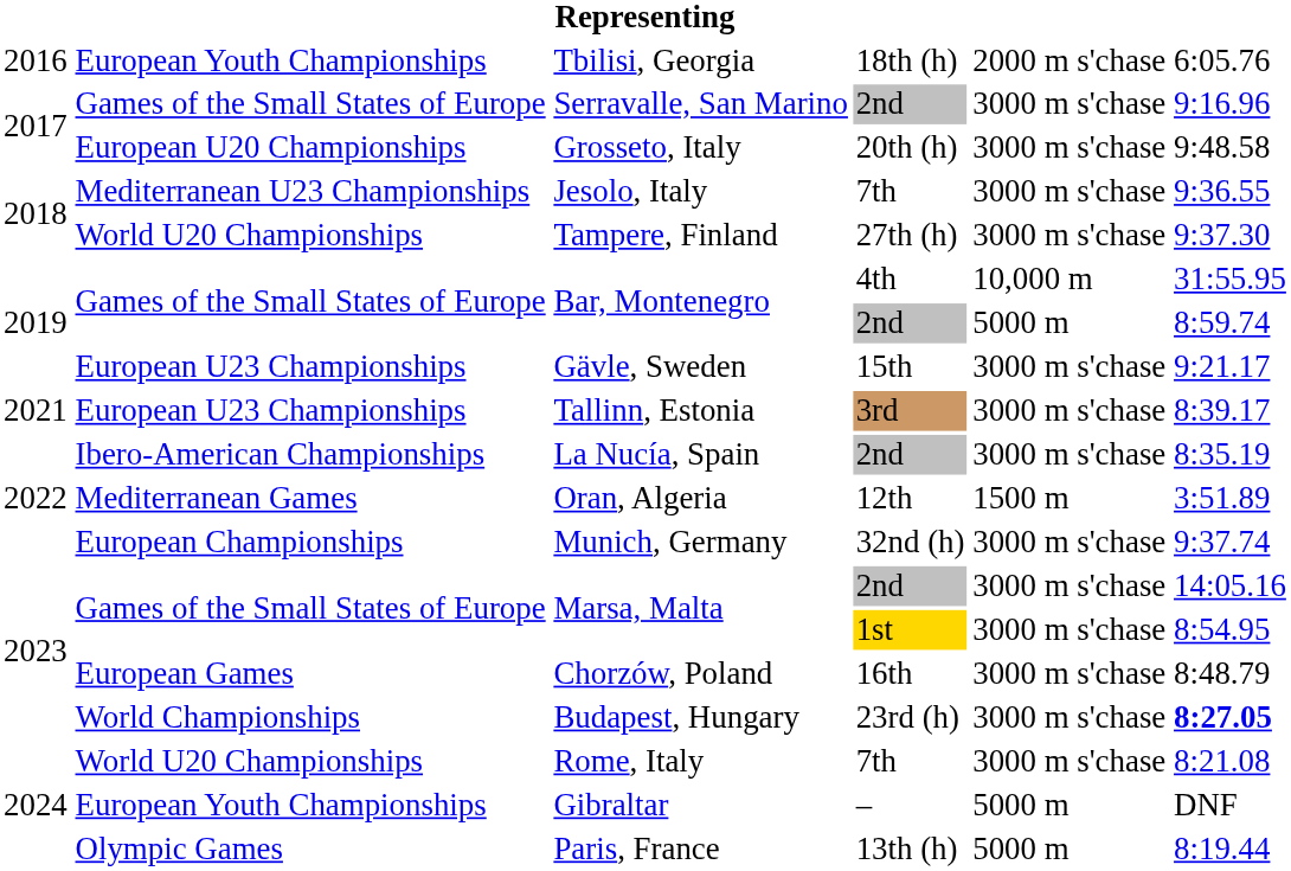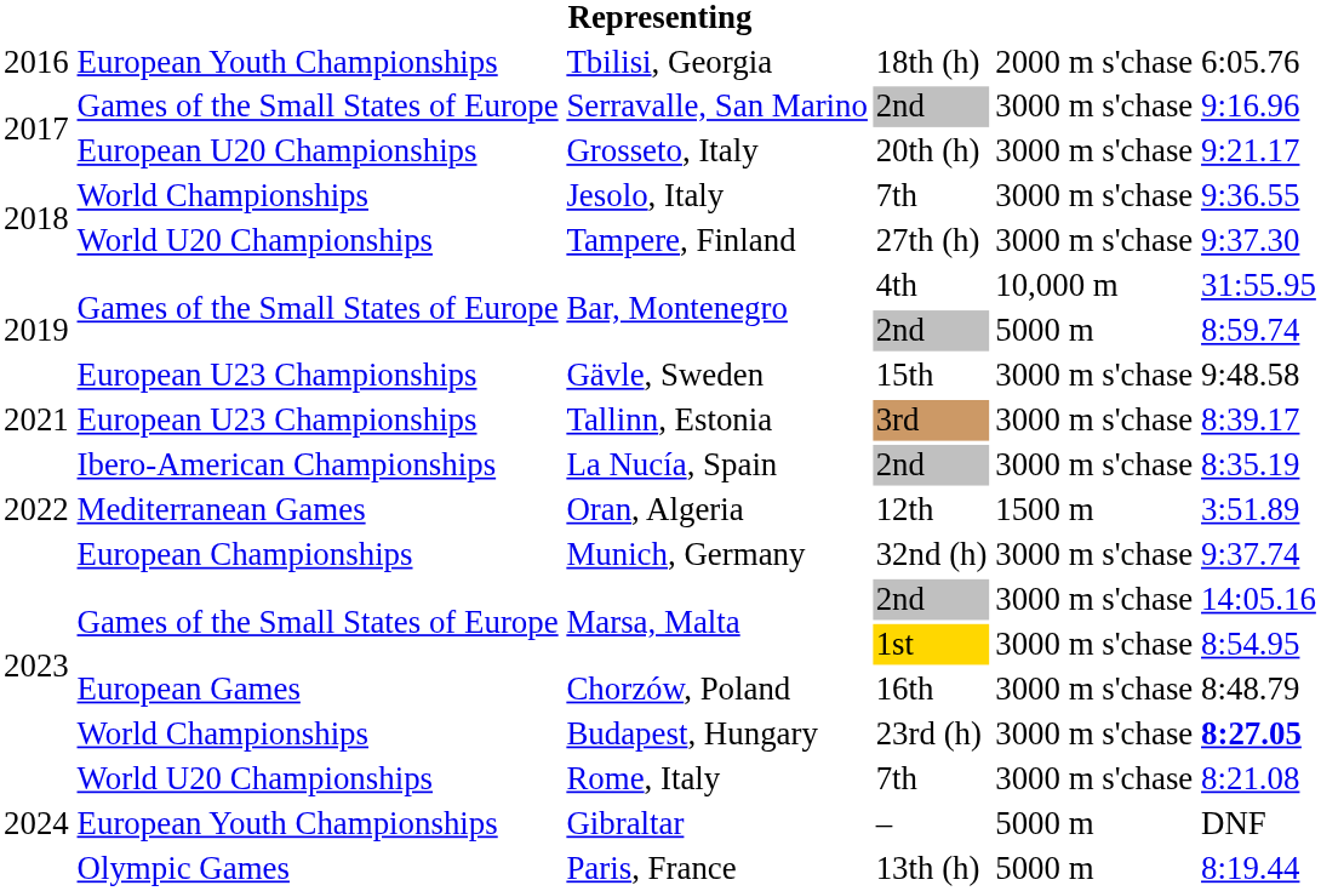Grosseto, Italy | column 6: 9:48.58 -> 9:21.17
Jesolo, Italy | column 2: Mediterranean U23 Championships -> World Championships
Gävle, Sweden | column 6: 9:21.17 -> 9:48.58
